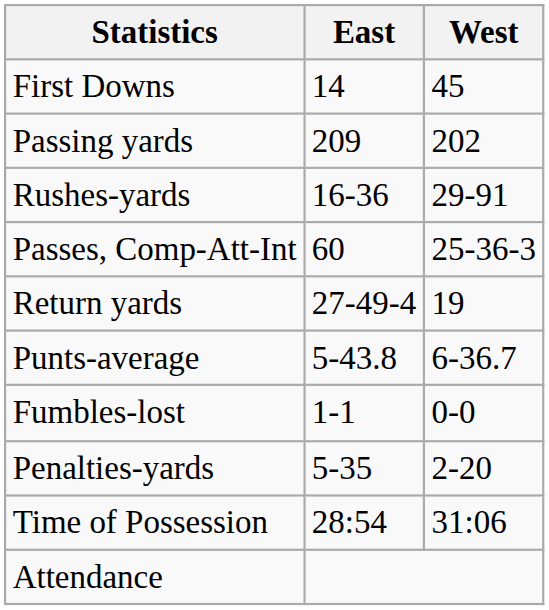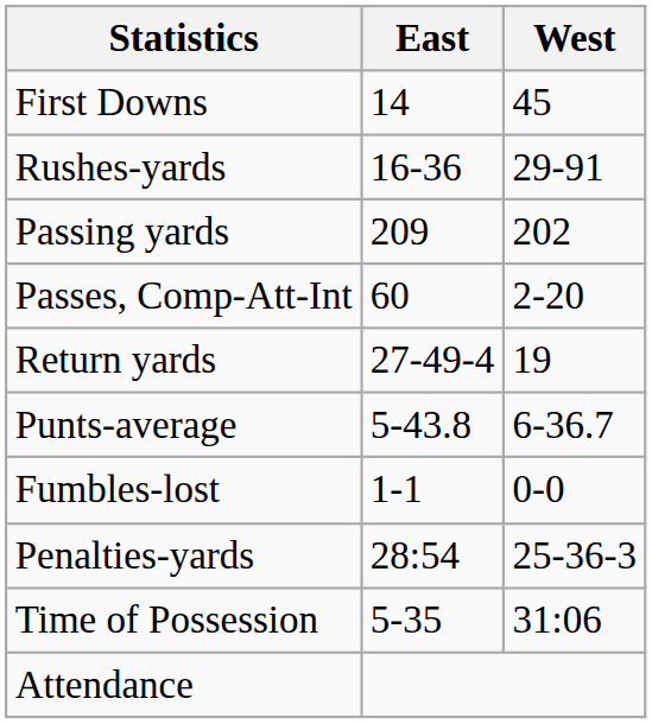rows swapped: Rushes-yards <-> Passing yards
Passes, Comp-Att-Int | West: 25-36-3 -> 2-20
Penalties-yards | East: 5-35 -> 28:54
Penalties-yards | West: 2-20 -> 25-36-3
Time of Possession | East: 28:54 -> 5-35
